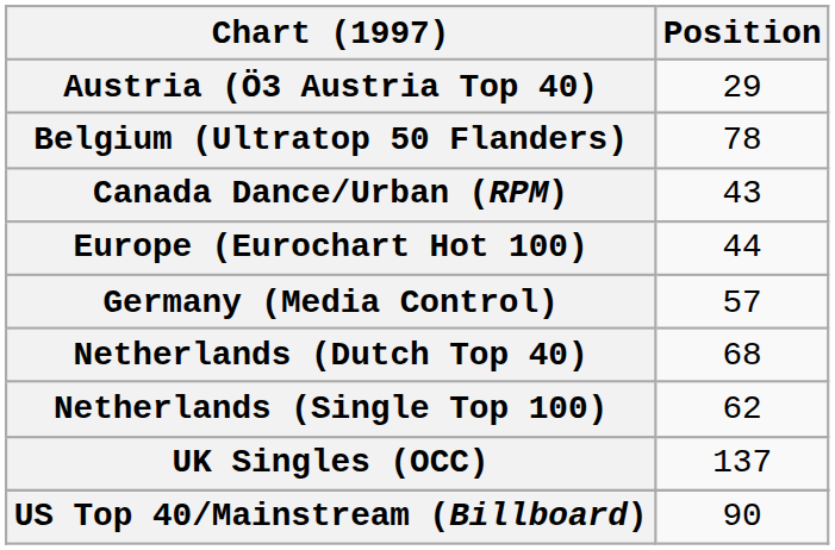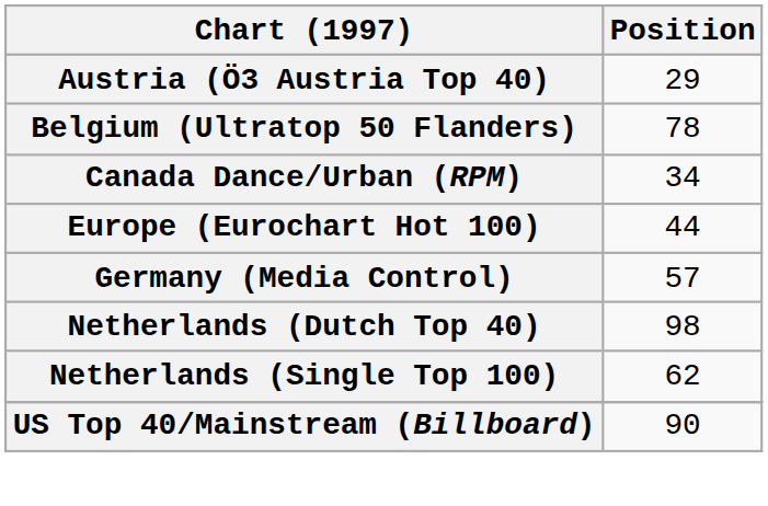Canada Dance/Urban (RPM) | Position: 43 -> 34
Netherlands (Dutch Top 40) | Position: 68 -> 98
- row: UK Singles (OCC) | 137
